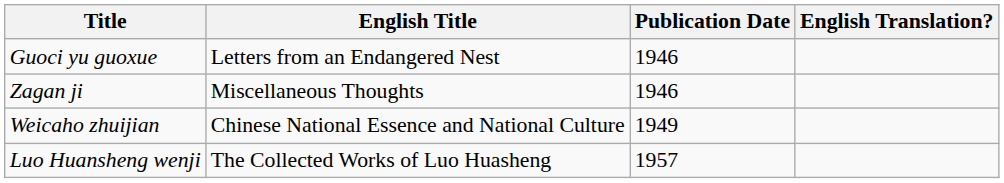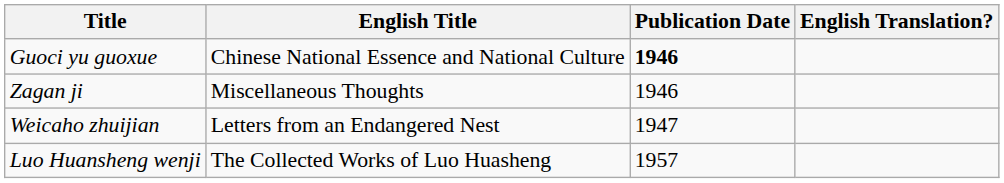Guoci yu guoxue | English Title: Letters from an Endangered Nest -> Chinese National Essence and National Culture
Guoci yu guoxue | Publication Date: normal -> bold
Weicaho zhuijian | English Title: Chinese National Essence and National Culture -> Letters from an Endangered Nest
Weicaho zhuijian | Publication Date: 1949 -> 1947
